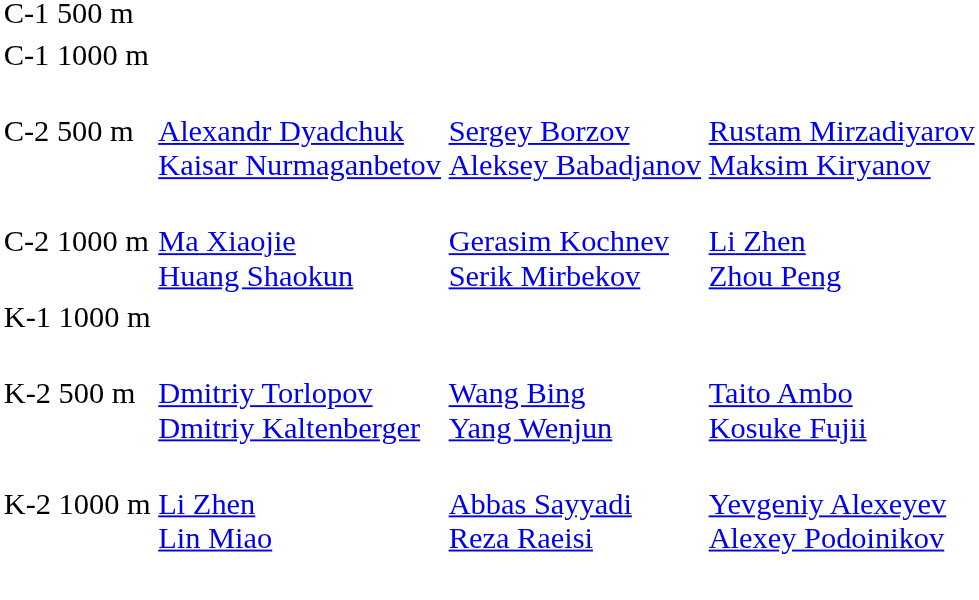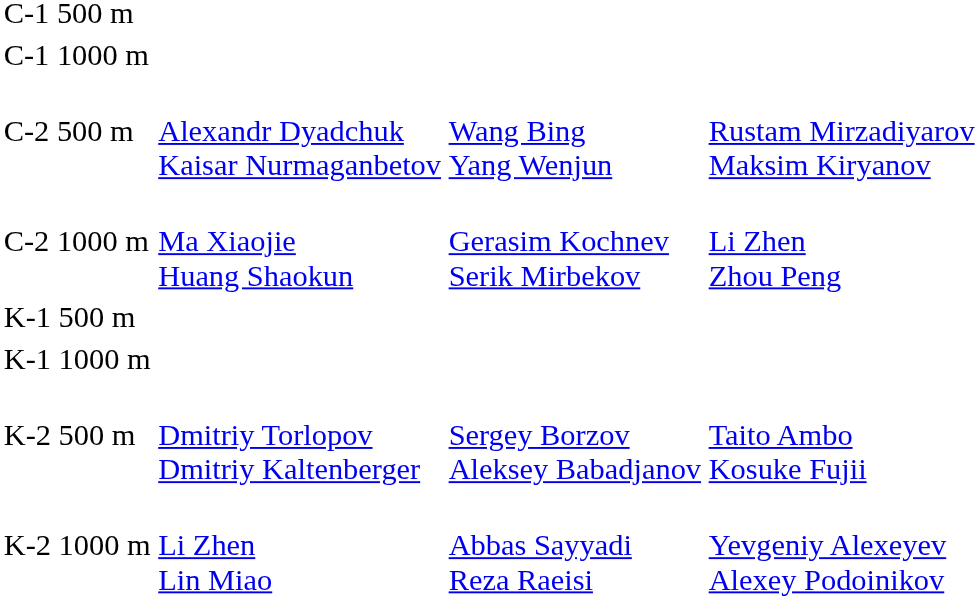C-2 500 m | column 3: Sergey Borzov Aleksey Babadjanov -> Wang Bing Yang Wenjun
+ row: K-1 500 m
K-2 500 m | column 3: Wang Bing Yang Wenjun -> Sergey Borzov Aleksey Babadjanov
